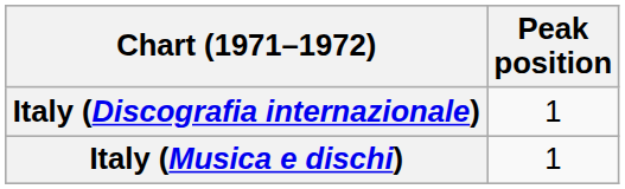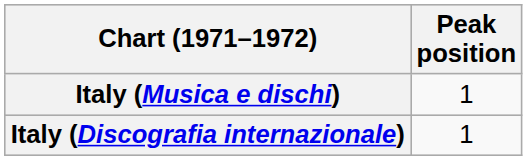rows swapped: Italy (Discografia internazionale) <-> Italy (Musica e dischi)
